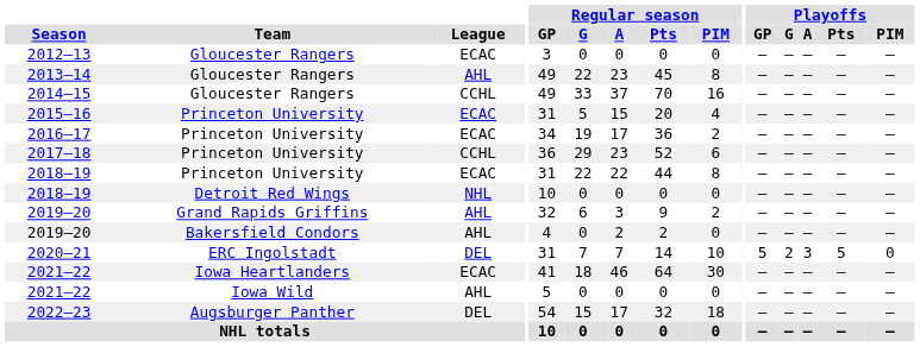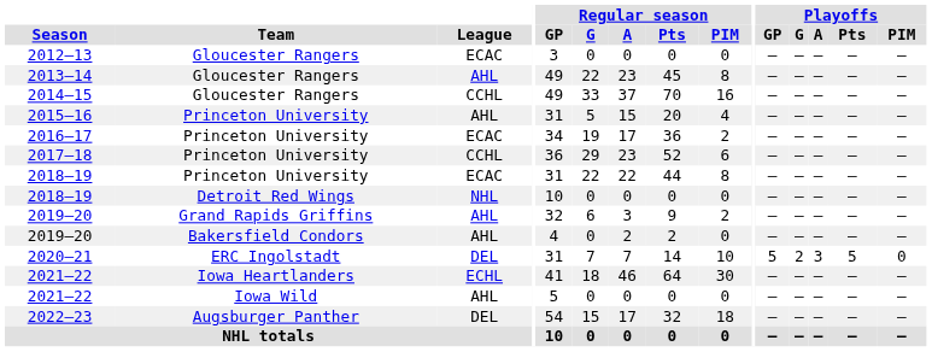2015–16 | League: ECAC -> AHL
2021–22 / Iowa Heartlanders | League: ECAC -> ECHL
